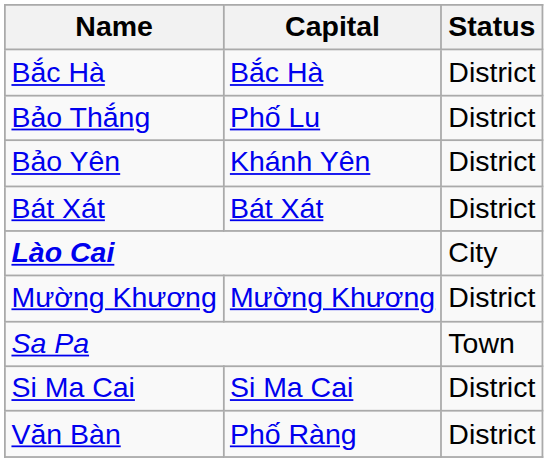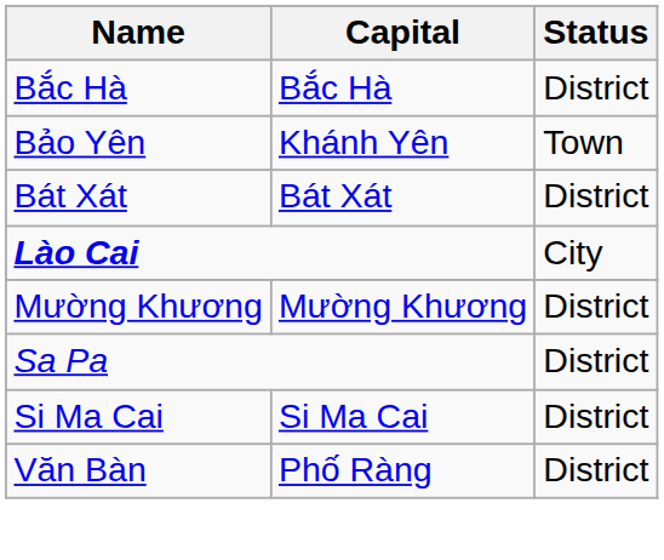- row: Bảo Thắng | Phố Lu | District
Bảo Yên | Status: District -> Town
Sa Pa | Status: Town -> District
